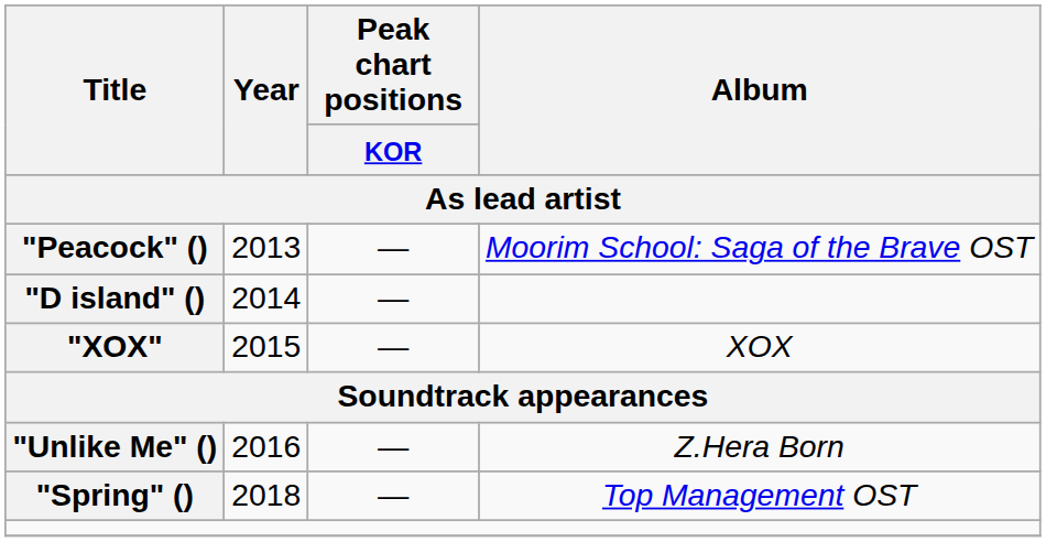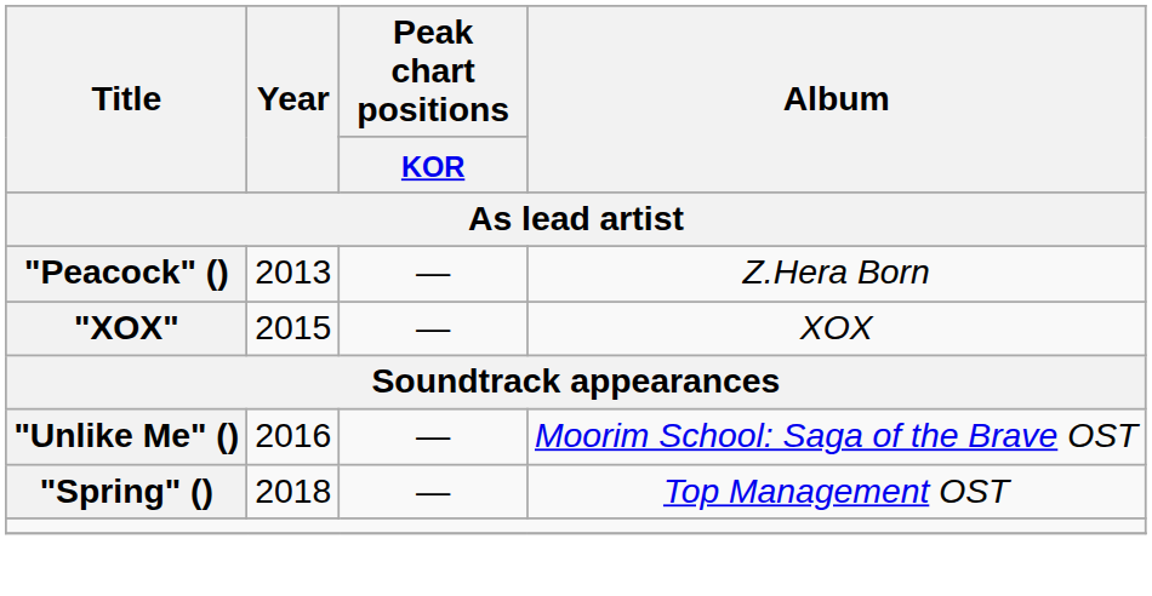"Peacock" () | Album: Moorim School: Saga of the Brave OST -> Z.Hera Born
- row: "D island" () | 2014 | —
"Unlike Me" () | Album: Z.Hera Born -> Moorim School: Saga of the Brave OST
